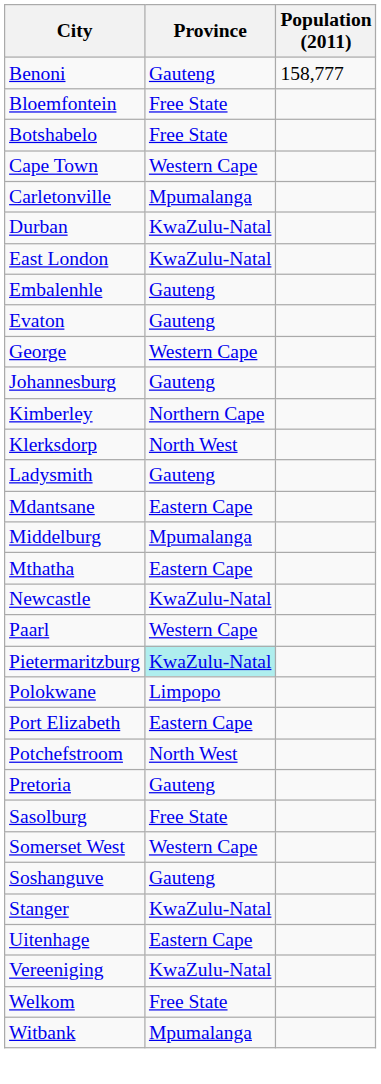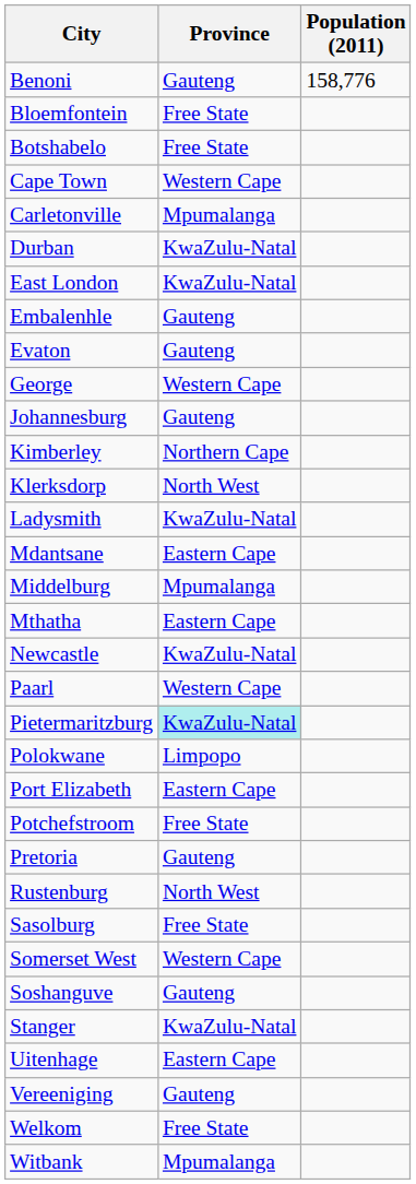Benoni | Population (2011): 158,777 -> 158,776
Ladysmith | Province: Gauteng -> KwaZulu-Natal
Potchefstroom | Province: North West -> Free State
+ row: Rustenburg | North West
Vereeniging | Province: KwaZulu-Natal -> Gauteng
